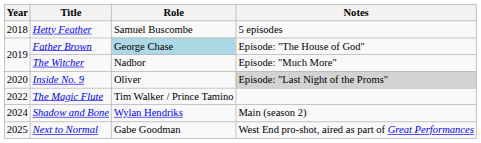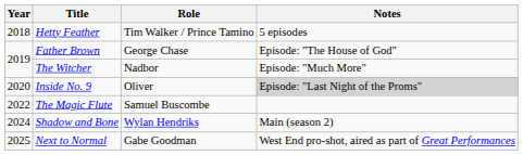Hetty Feather | Role: Samuel Buscombe -> Tim Walker / Prince Tamino
Father Brown | Role: lightblue background -> no background
The Magic Flute | Role: Tim Walker / Prince Tamino -> Samuel Buscombe
